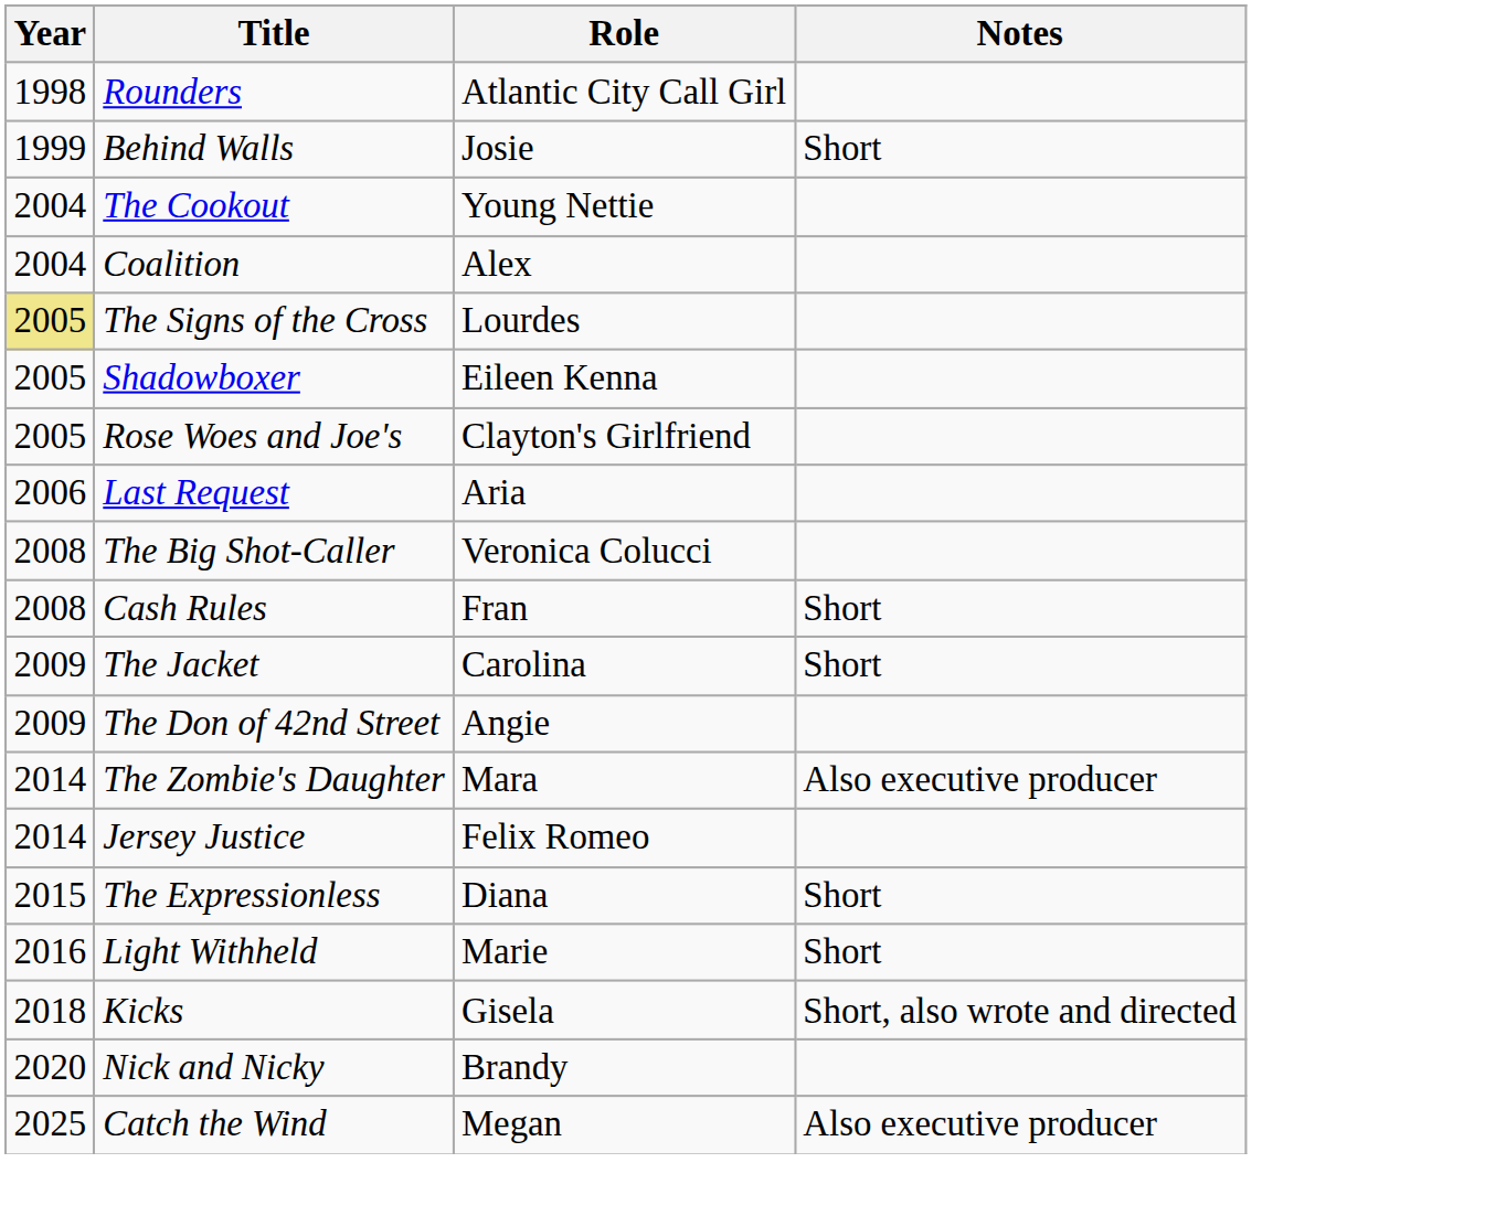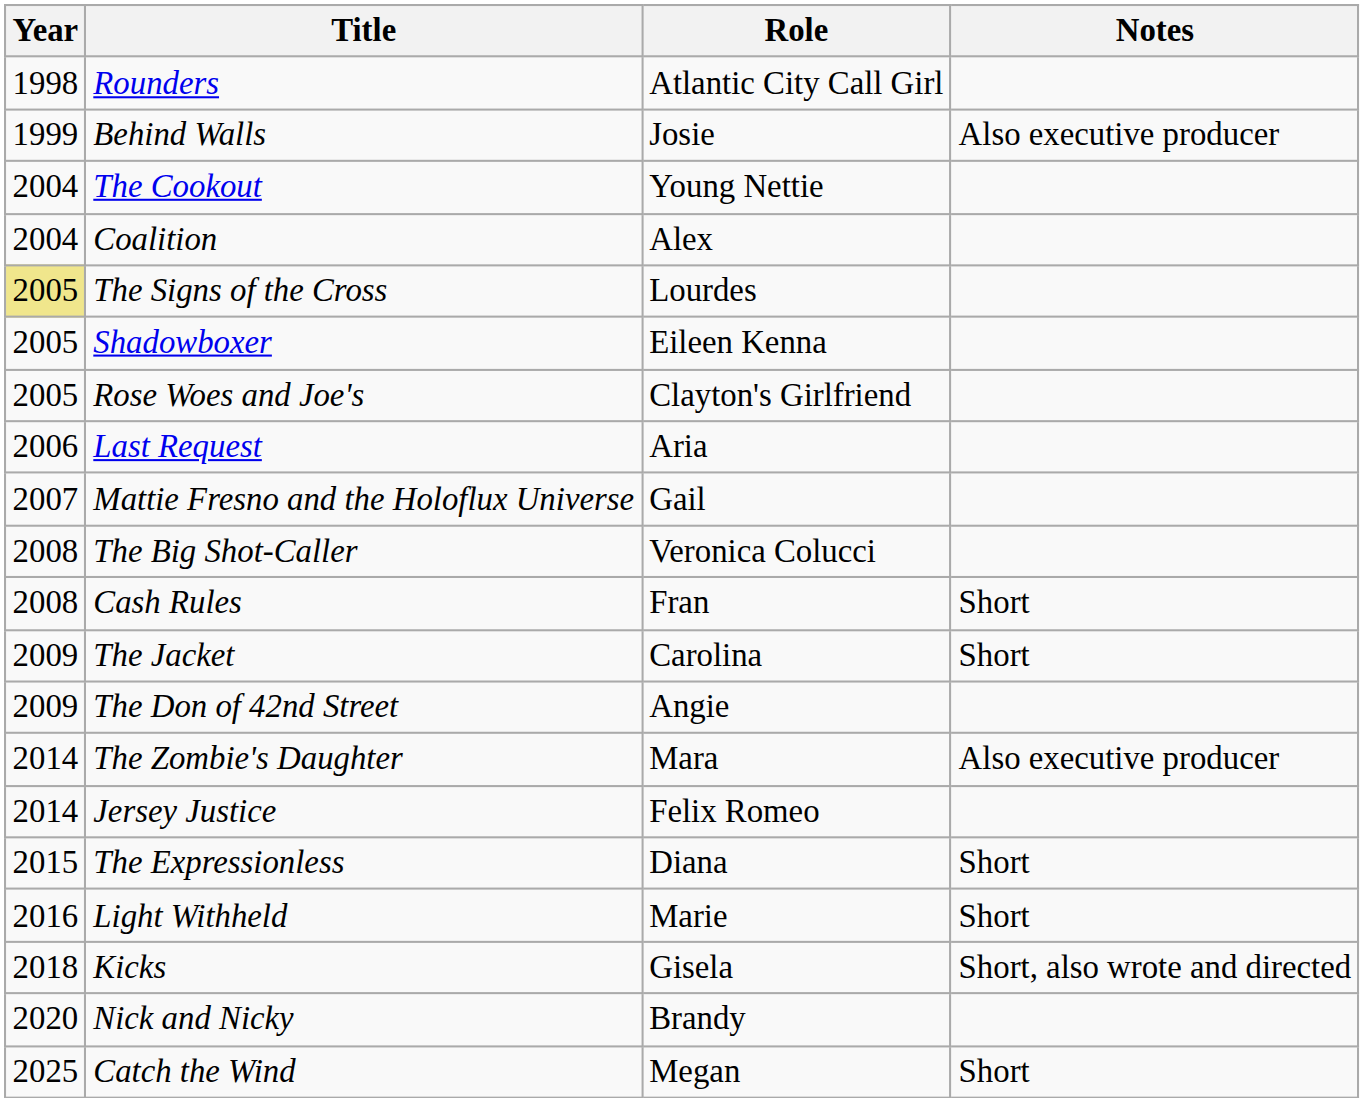Behind Walls | Notes: Short -> Also executive producer
+ row: 2007 | Mattie Fresno and the Holoflux Universe | Gail
Catch the Wind | Notes: Also executive producer -> Short
